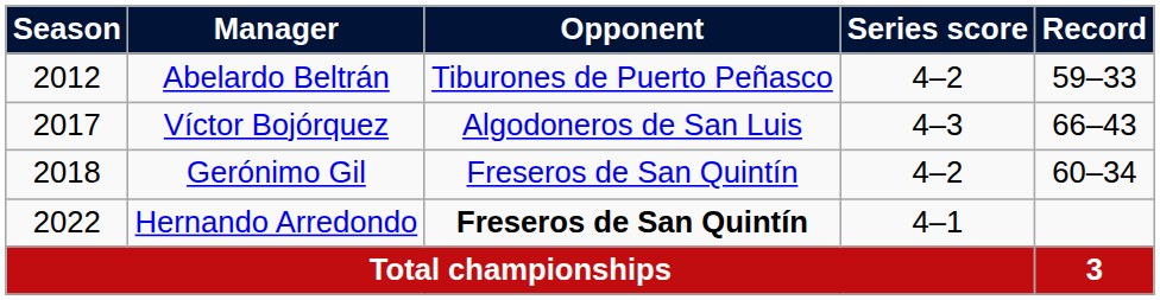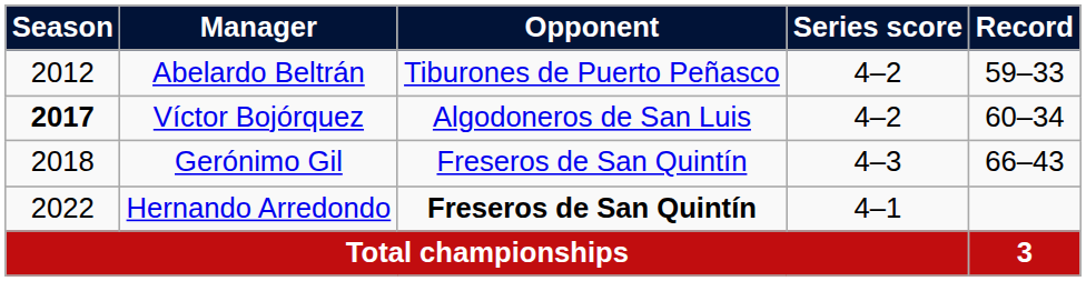Víctor Bojórquez | Season: normal -> bold
Víctor Bojórquez | Series score: 4–3 -> 4–2
Víctor Bojórquez | Record: 66–43 -> 60–34
Gerónimo Gil | Series score: 4–2 -> 4–3
Gerónimo Gil | Record: 60–34 -> 66–43
